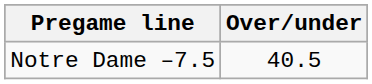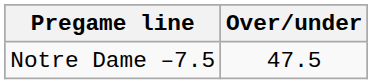Notre Dame –7.5 | Over/under: 40.5 -> 47.5
